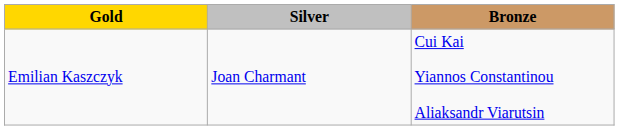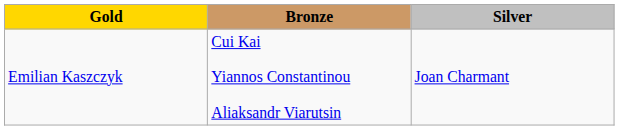columns swapped: Silver <-> Bronze
